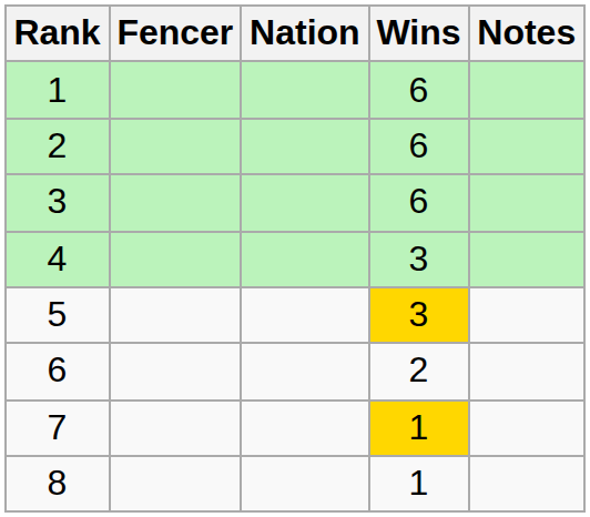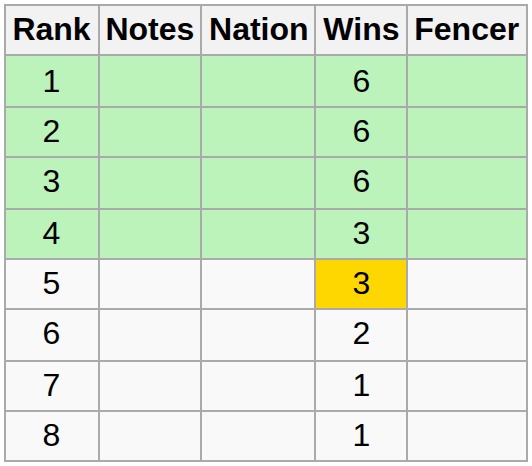columns swapped: Fencer <-> Notes
7 | Wins: gold background -> no background
